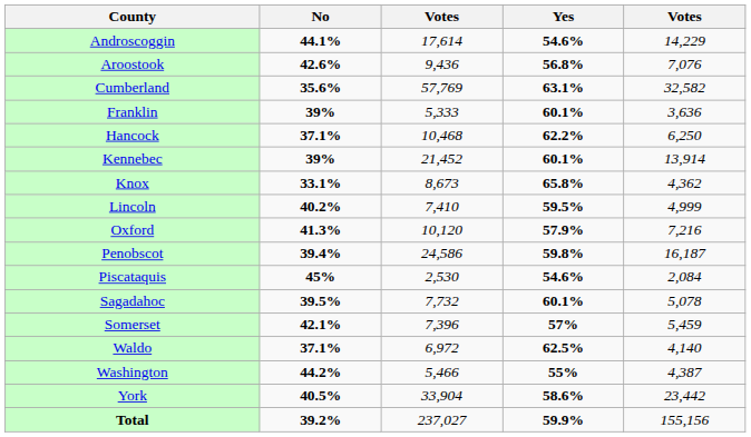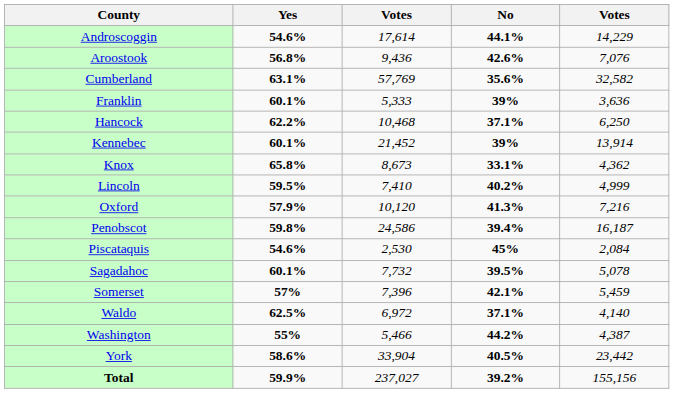columns swapped: Yes <-> No
